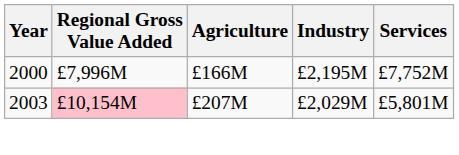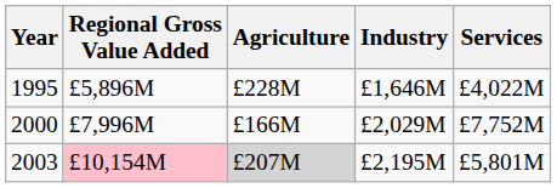+ row: 1995 | £5,896M | £228M | £1,646M | £4,022M
2000 | Industry: £2,195M -> £2,029M
2003 | Agriculture: no background -> lightgrey background
2003 | Industry: £2,029M -> £2,195M
